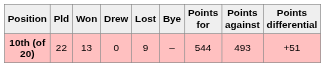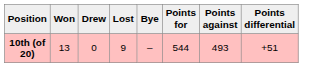- column: Pld | 22
